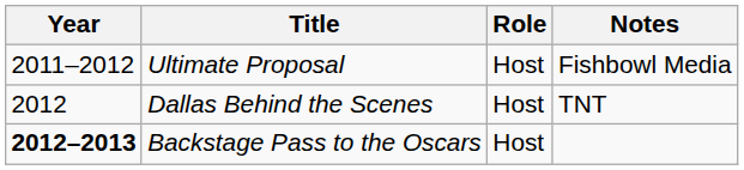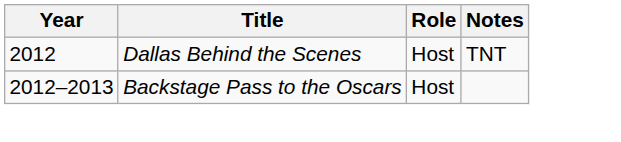- row: 2011–2012 | Ultimate Proposal | Host | Fishbowl Media
Backstage Pass to the Oscars | Year: bold -> normal
